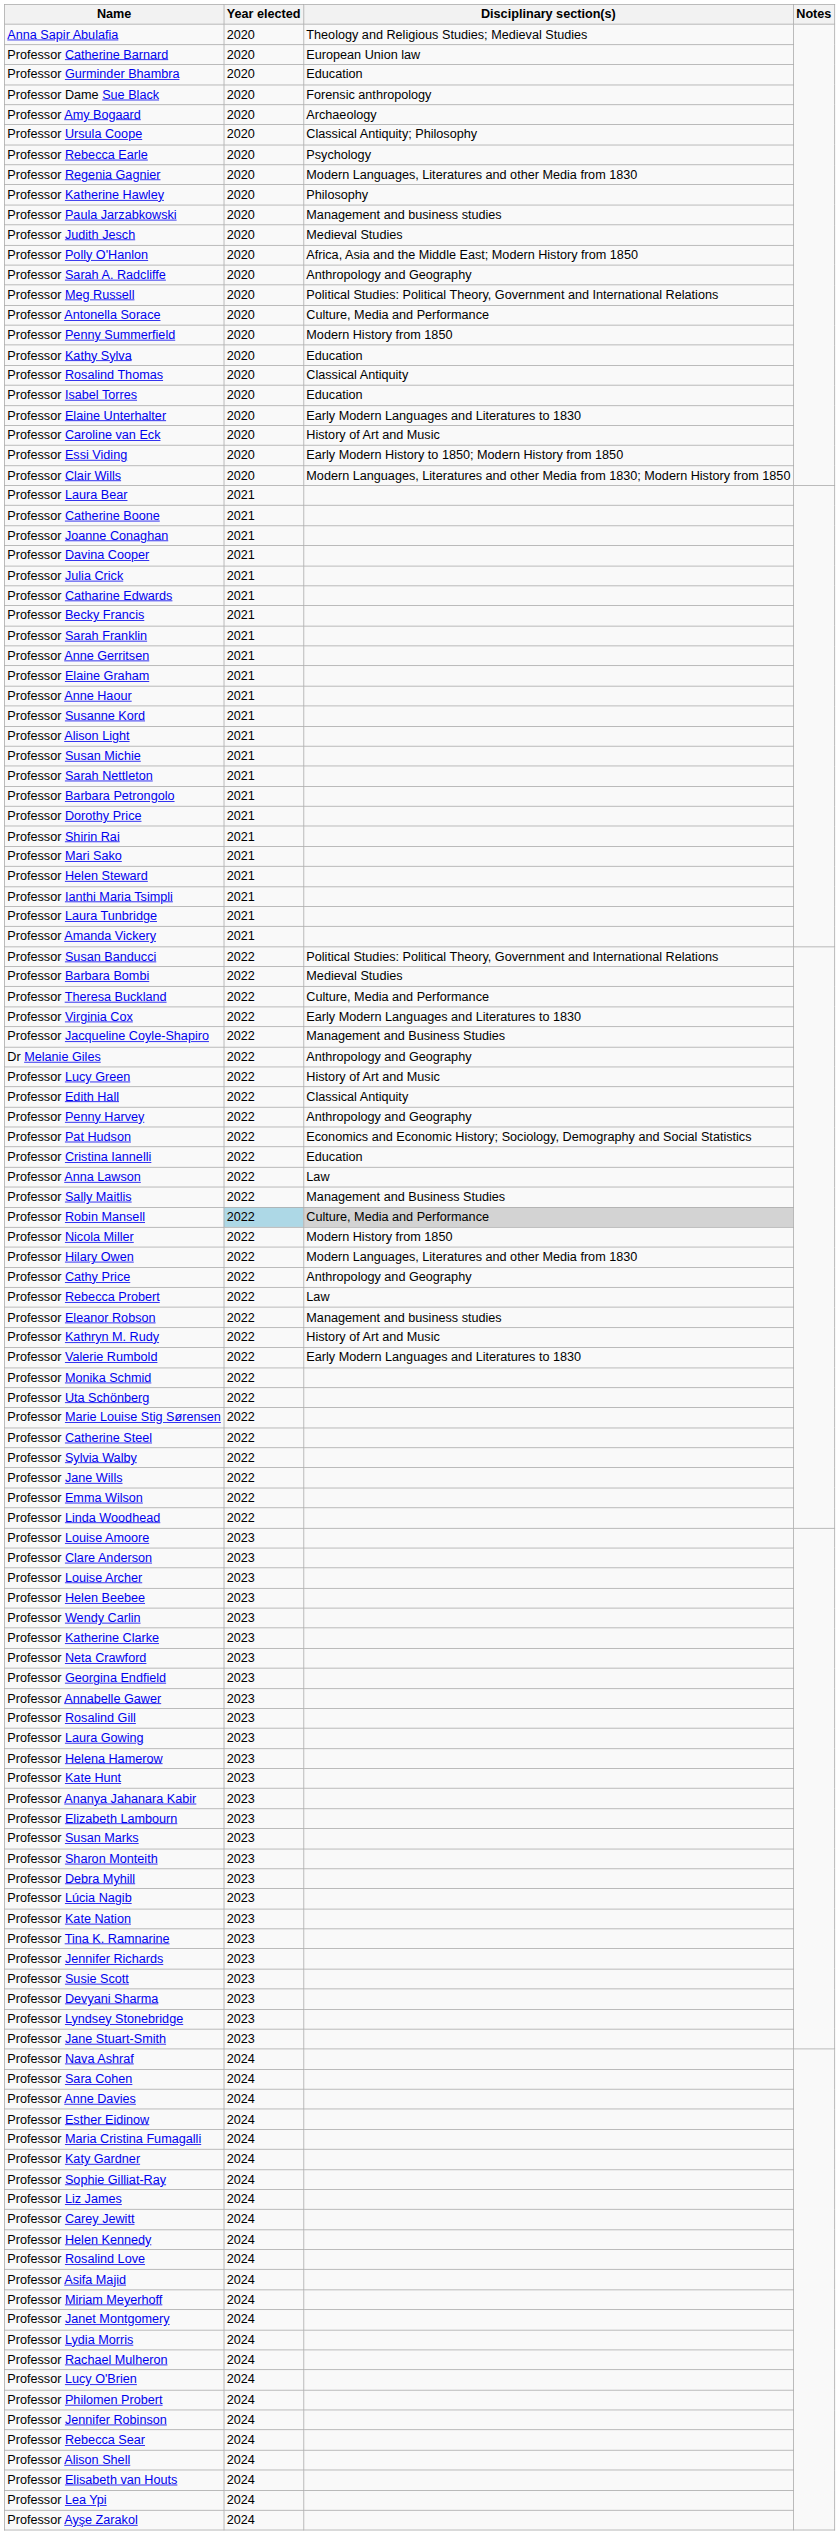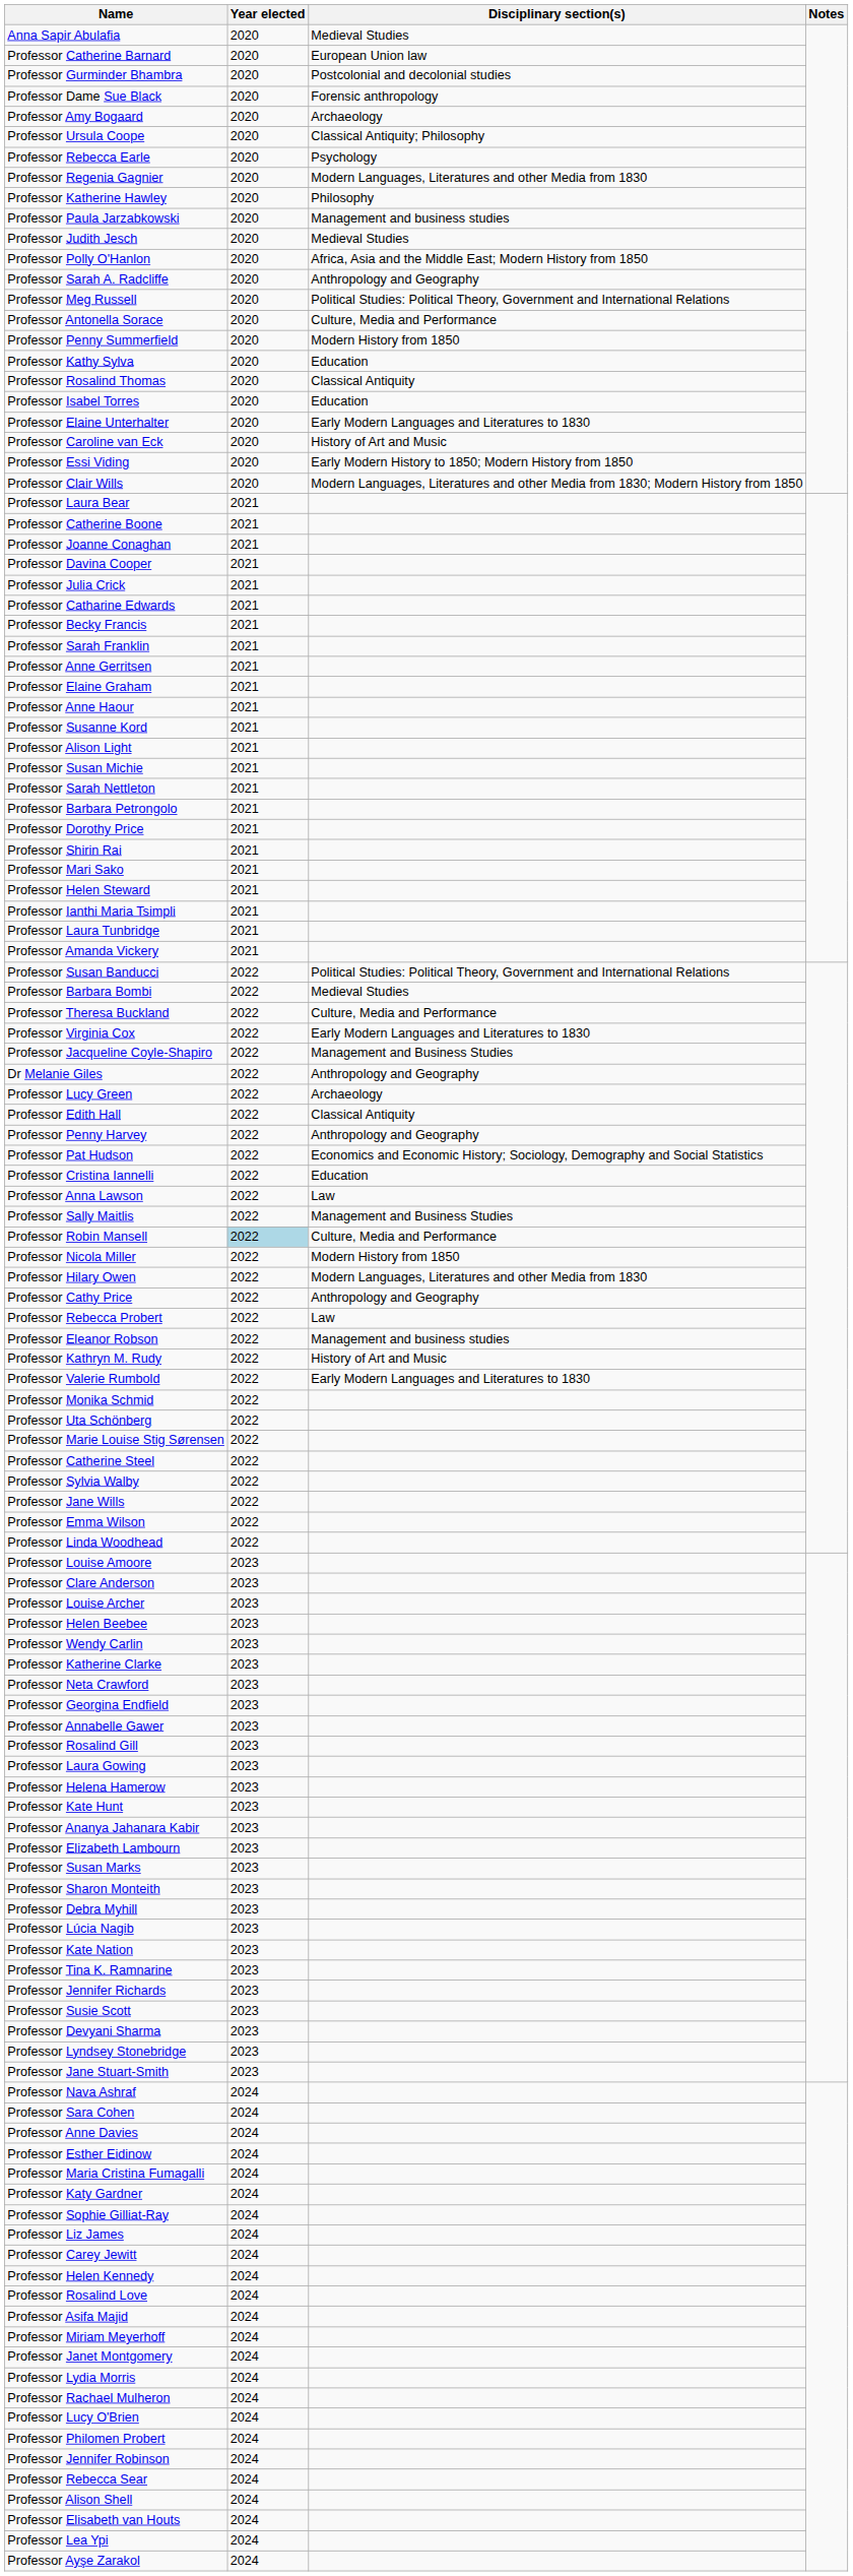Anna Sapir Abulafia | Disciplinary section(s): Theology and Religious Studies; Medieval Studies -> Medieval Studies
Professor Gurminder Bhambra | Disciplinary section(s): Education -> Postcolonial and decolonial studies
Professor Lucy Green | Disciplinary section(s): History of Art and Music -> Archaeology
Professor Robin Mansell | Disciplinary section(s): lightgrey background -> no background
